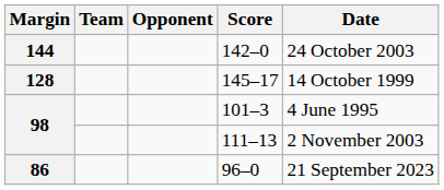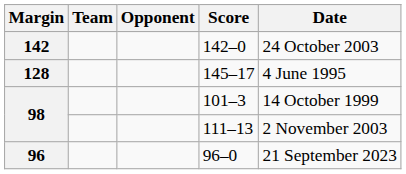142–0 | Margin: 144 -> 142
145–17 | Date: 14 October 1999 -> 4 June 1995
101–3 | Date: 4 June 1995 -> 14 October 1999
96–0 | Margin: 86 -> 96
